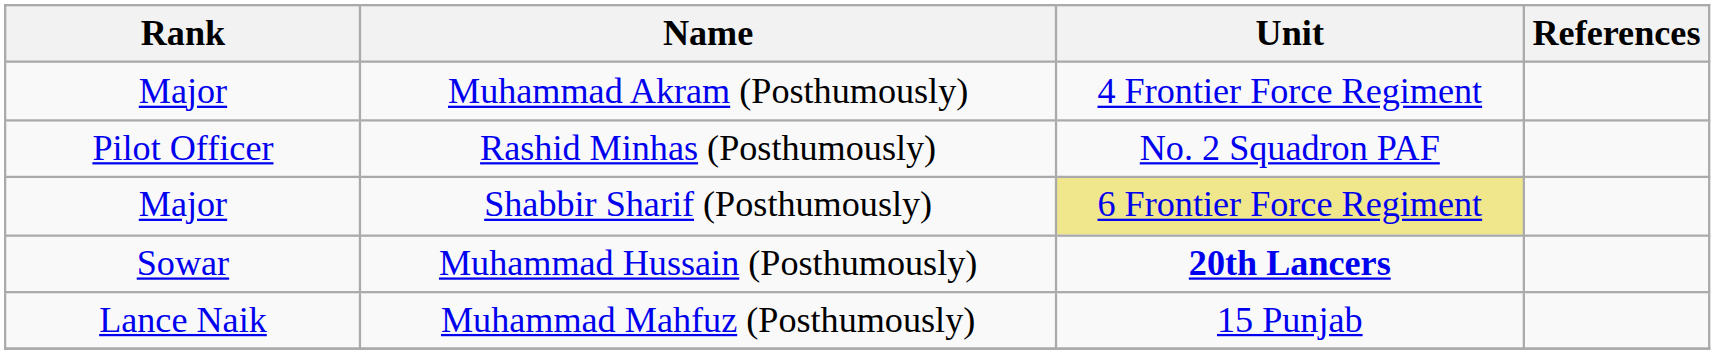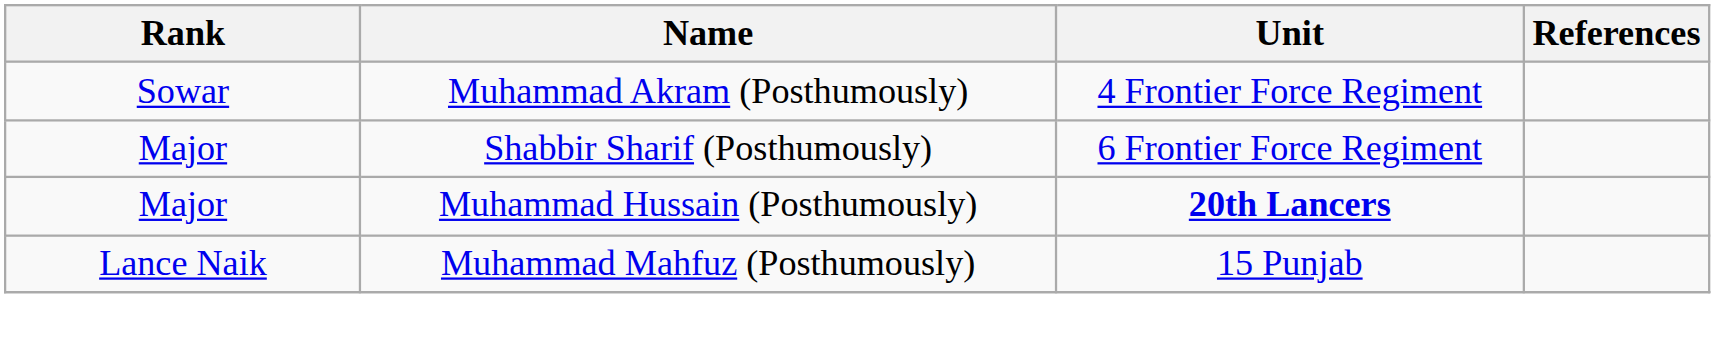Muhammad Akram (Posthumously) | Rank: Major -> Sowar
- row: Pilot Officer | Rashid Minhas (Posthumously) | No. 2 Squadron PAF
Shabbir Sharif (Posthumously) | Unit: khaki background -> no background
Muhammad Hussain (Posthumously) | Rank: Sowar -> Major
